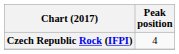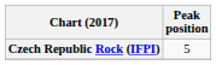Czech Republic Rock (IFPI) | Peak position: 4 -> 5
